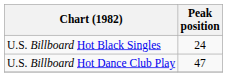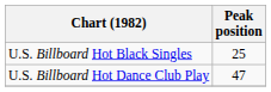U.S. Billboard Hot Black Singles | Peak position: 24 -> 25
